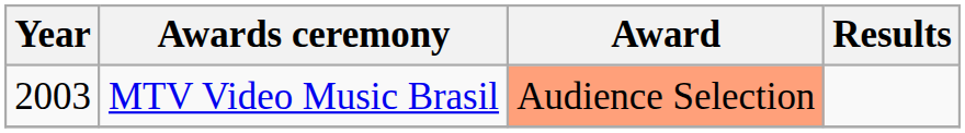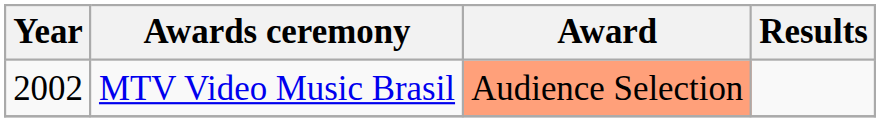MTV Video Music Brasil | Year: 2003 -> 2002
